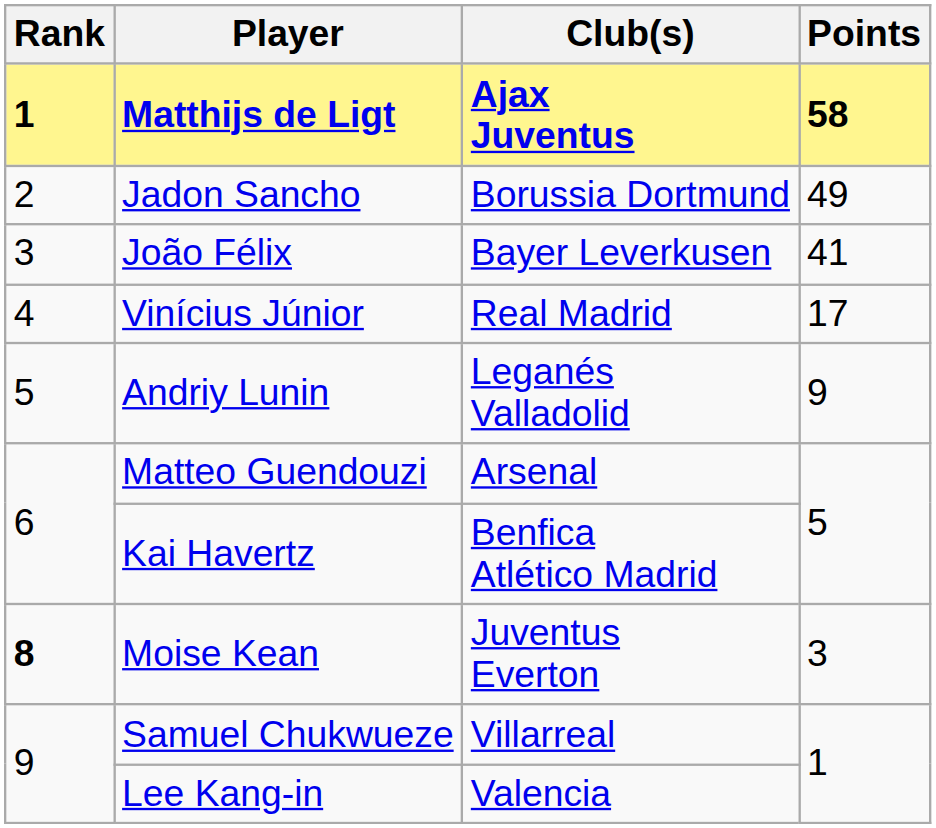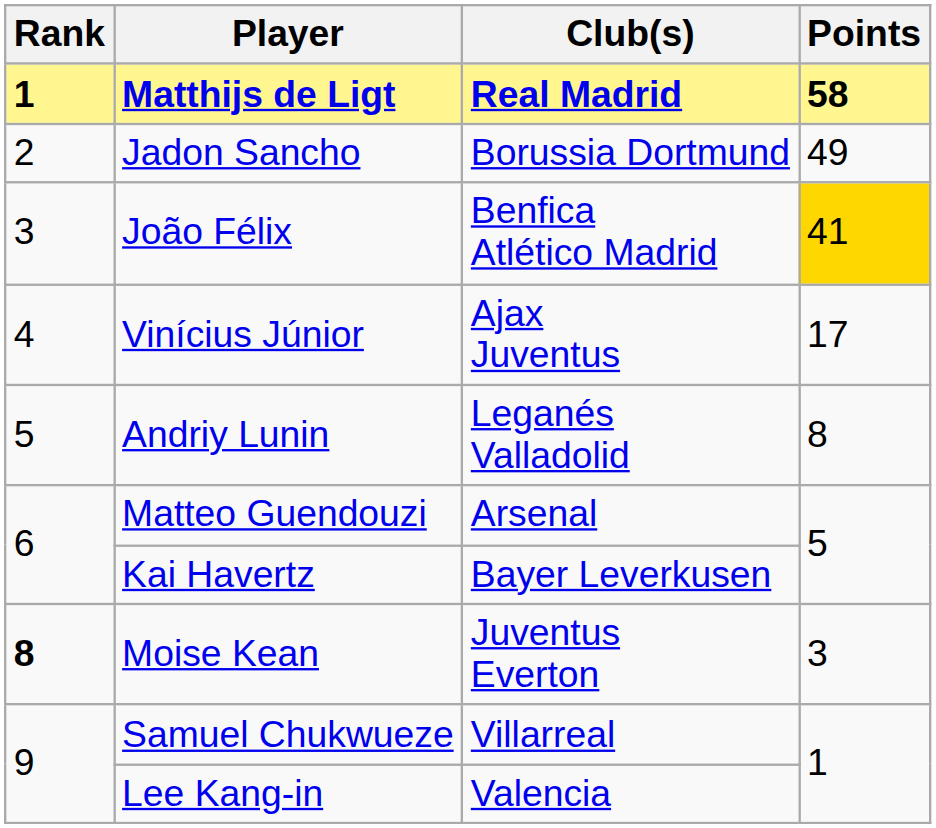Matthijs de Ligt | Club(s): Ajax Juventus -> Real Madrid
João Félix | Club(s): Bayer Leverkusen -> Benfica Atlético Madrid
João Félix | Points: no background -> gold background
Vinícius Júnior | Club(s): Real Madrid -> Ajax Juventus
Andriy Lunin | Points: 9 -> 8
Kai Havertz | Club(s): Benfica Atlético Madrid -> Bayer Leverkusen
